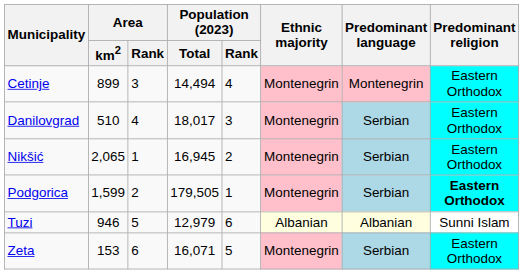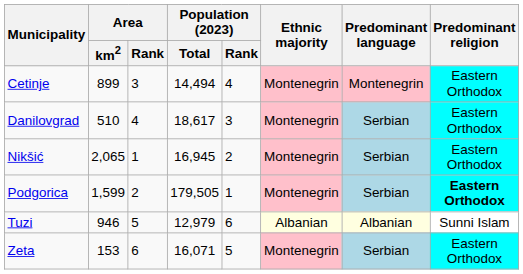Danilovgrad | Population (2023) / Total: 18,017 -> 18,617
